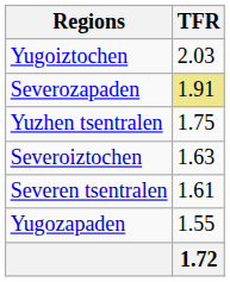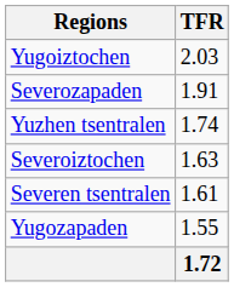Severozapaden | TFR: khaki background -> no background
Yuzhen tsentralen | TFR: 1.75 -> 1.74
